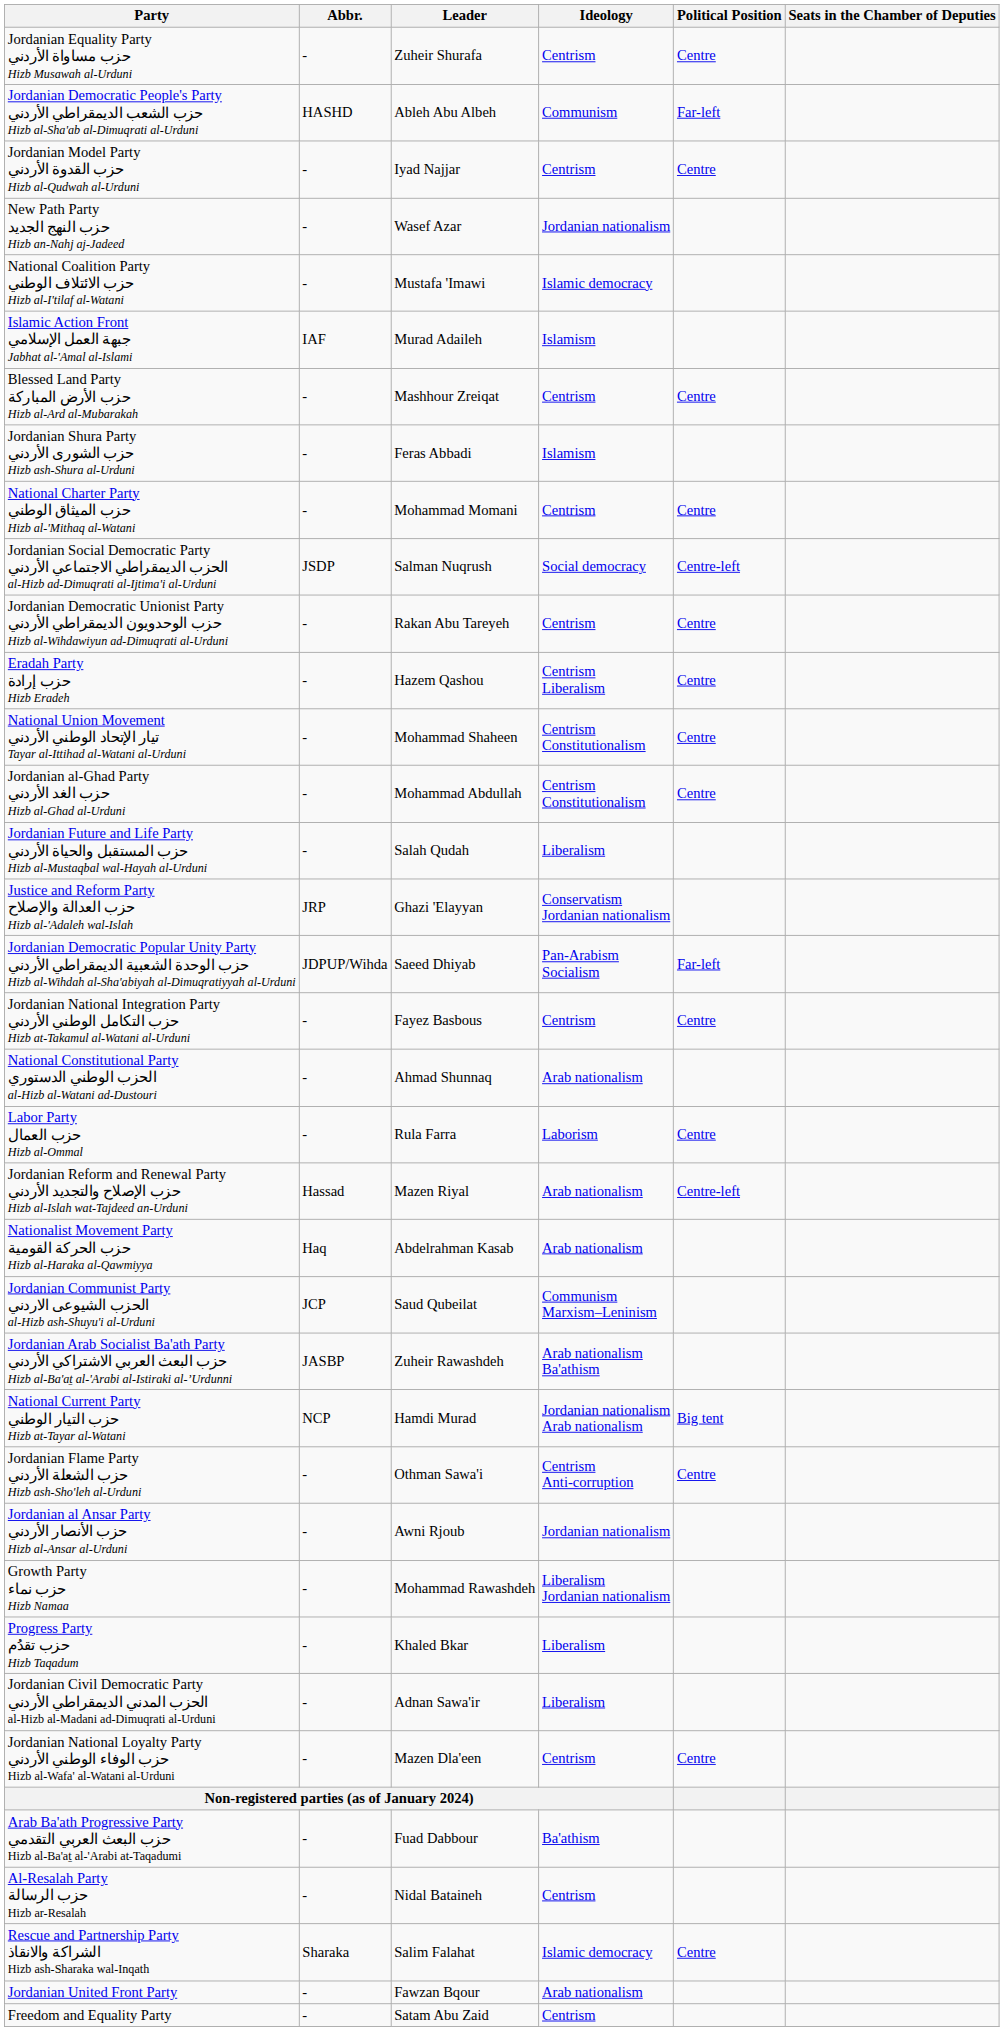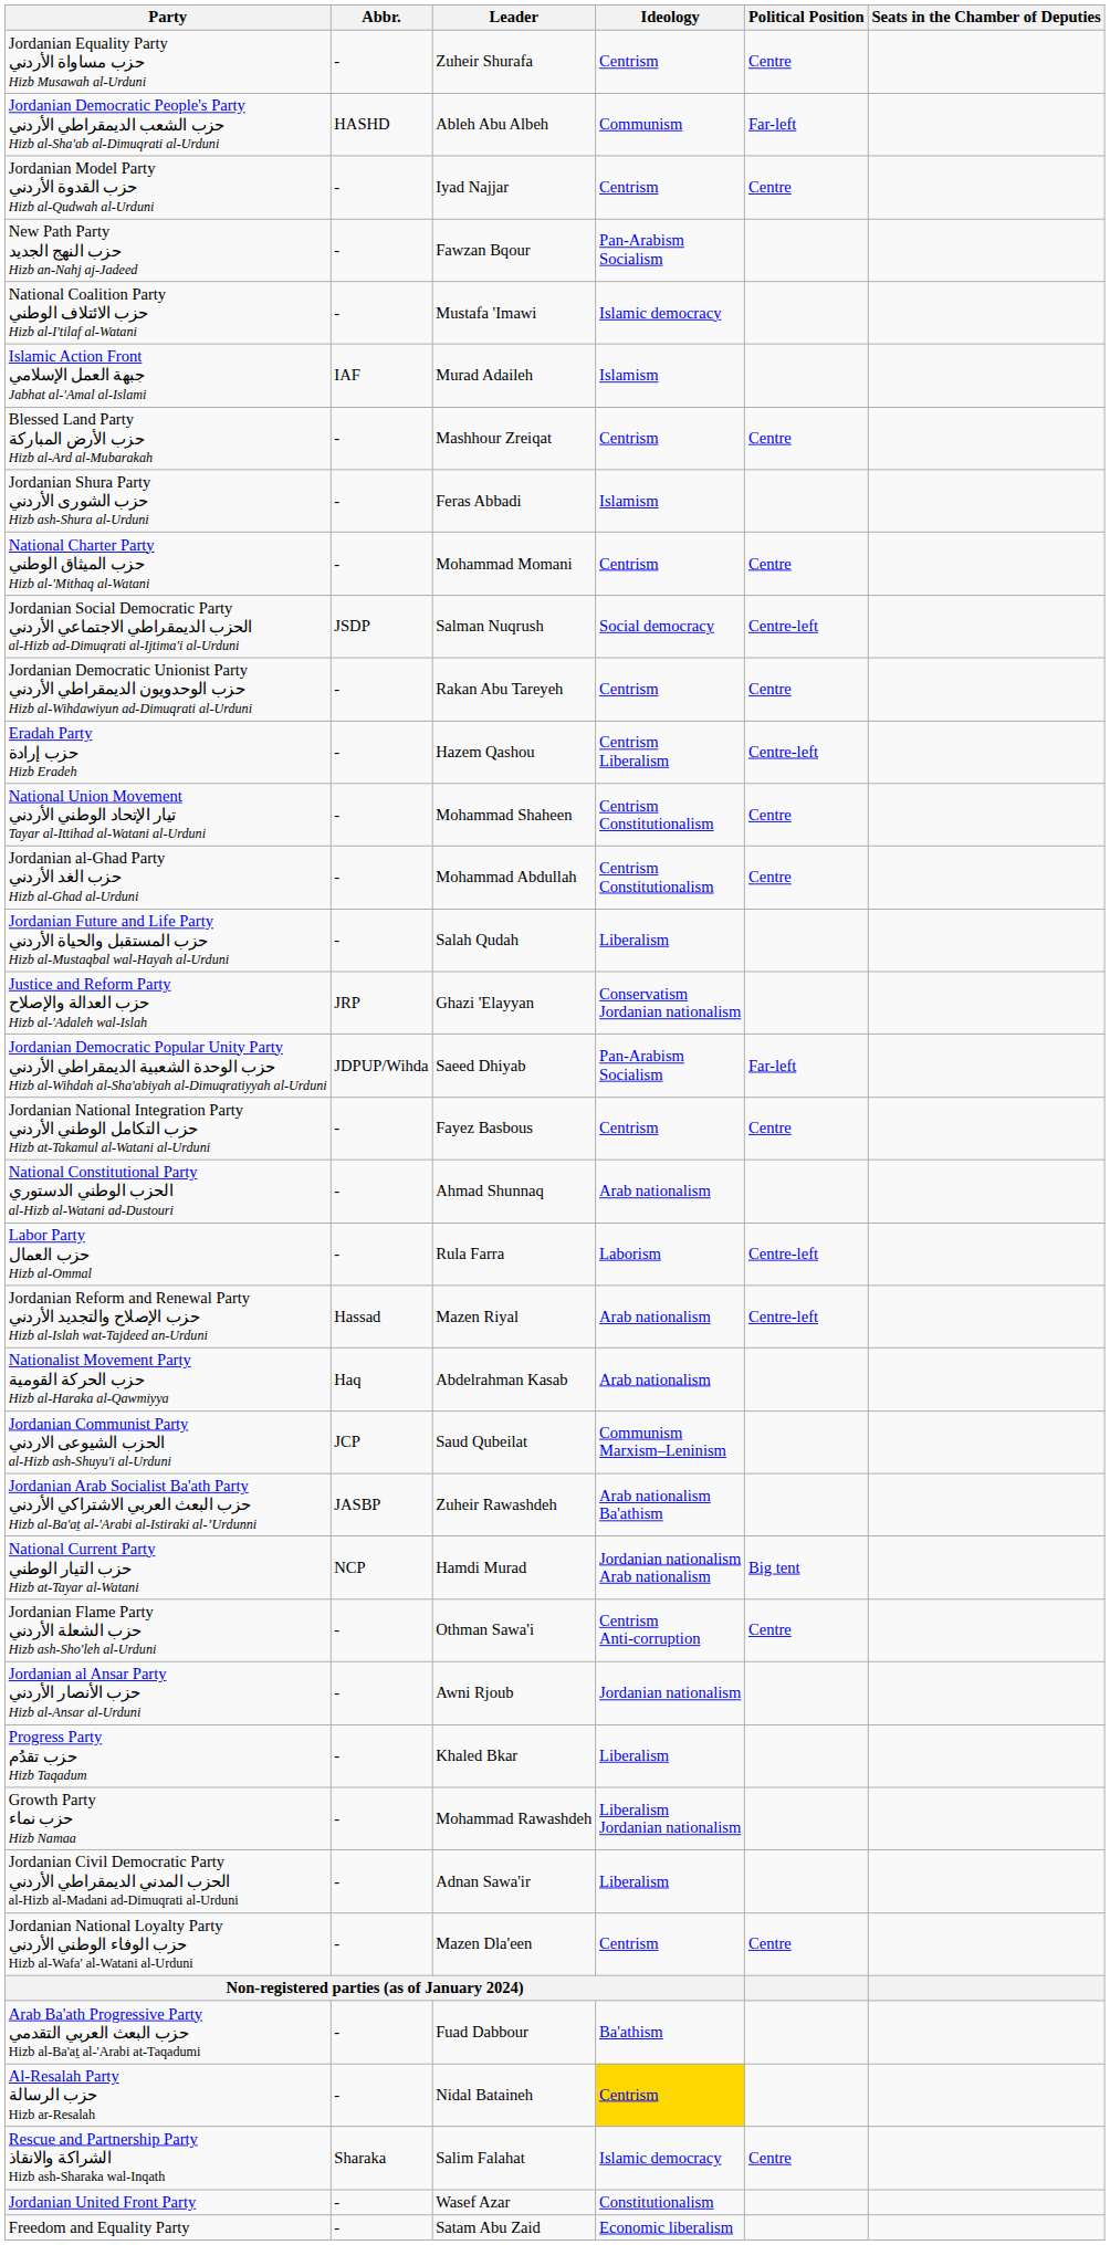New Path Party حزب النهج الجديد Hizb an-Nahj aj-Jadeed | Leader: Wasef Azar -> Fawzan Bqour
New Path Party حزب النهج الجديد Hizb an-Nahj aj-Jadeed | Ideology: Jordanian nationalism -> Pan-Arabism Socialism
Eradah Party حزب إرادة Hizb Eradeh | Political Position: Centre -> Centre-left
Labor Party حزب العمال Hizb al-Ommal | Political Position: Centre -> Centre-left
rows swapped: Progress Party حزب تقدُم Hizb Taqadum <-> Growth Party حزب نماء Hizb Namaa
Al-Resalah Party حزب الرسالة Hizb ar-Resalah | Ideology: no background -> gold background
Jordanian United Front Party | Leader: Fawzan Bqour -> Wasef Azar
Jordanian United Front Party | Ideology: Arab nationalism -> Constitutionalism
Freedom and Equality Party | Ideology: Centrism -> Economic liberalism
